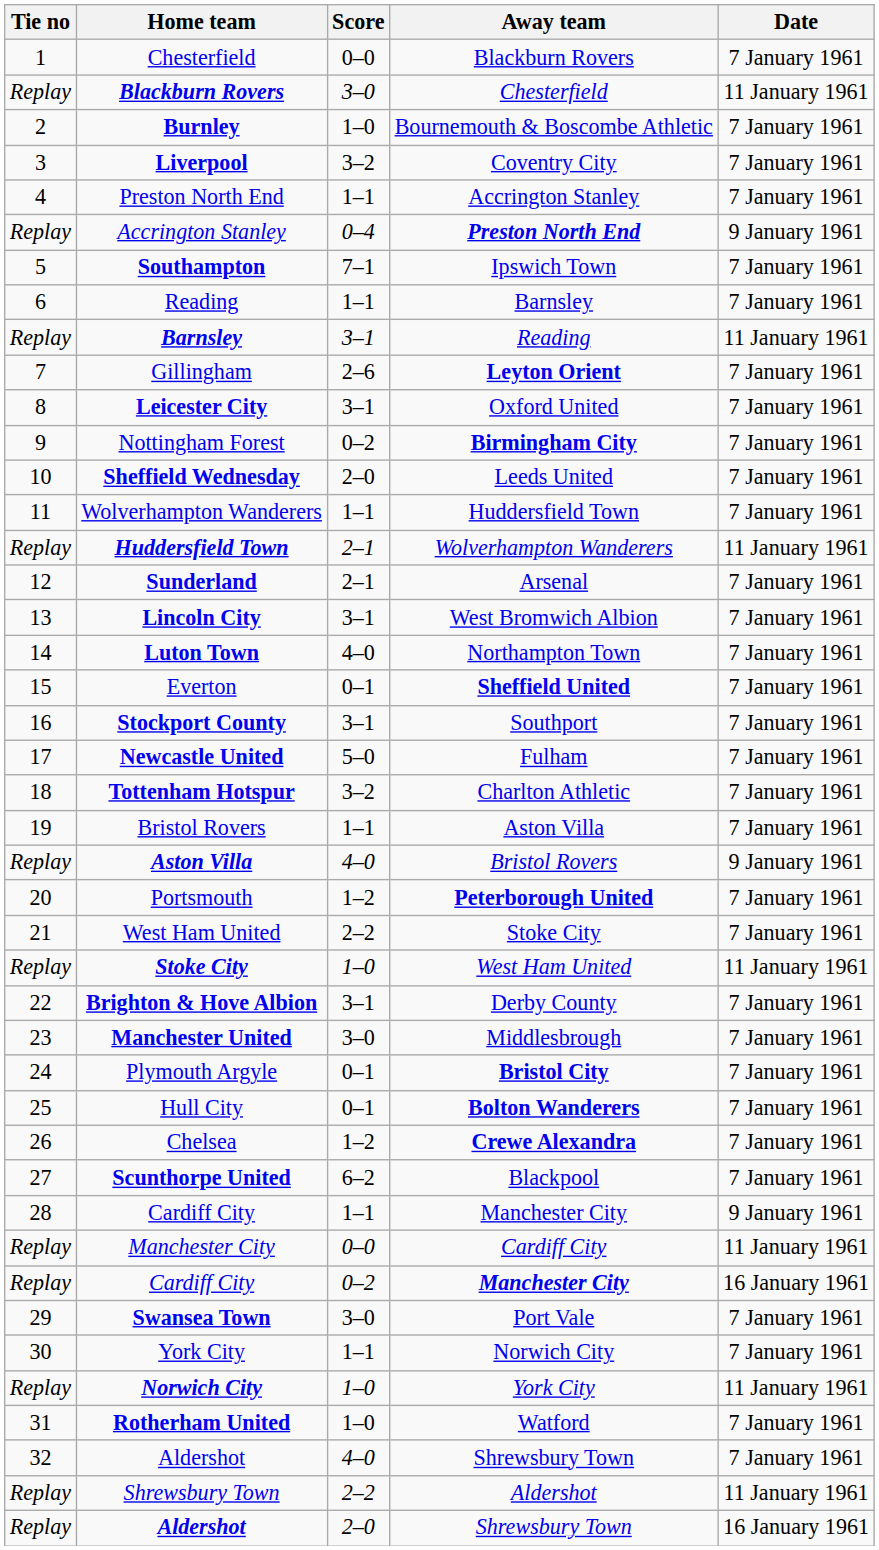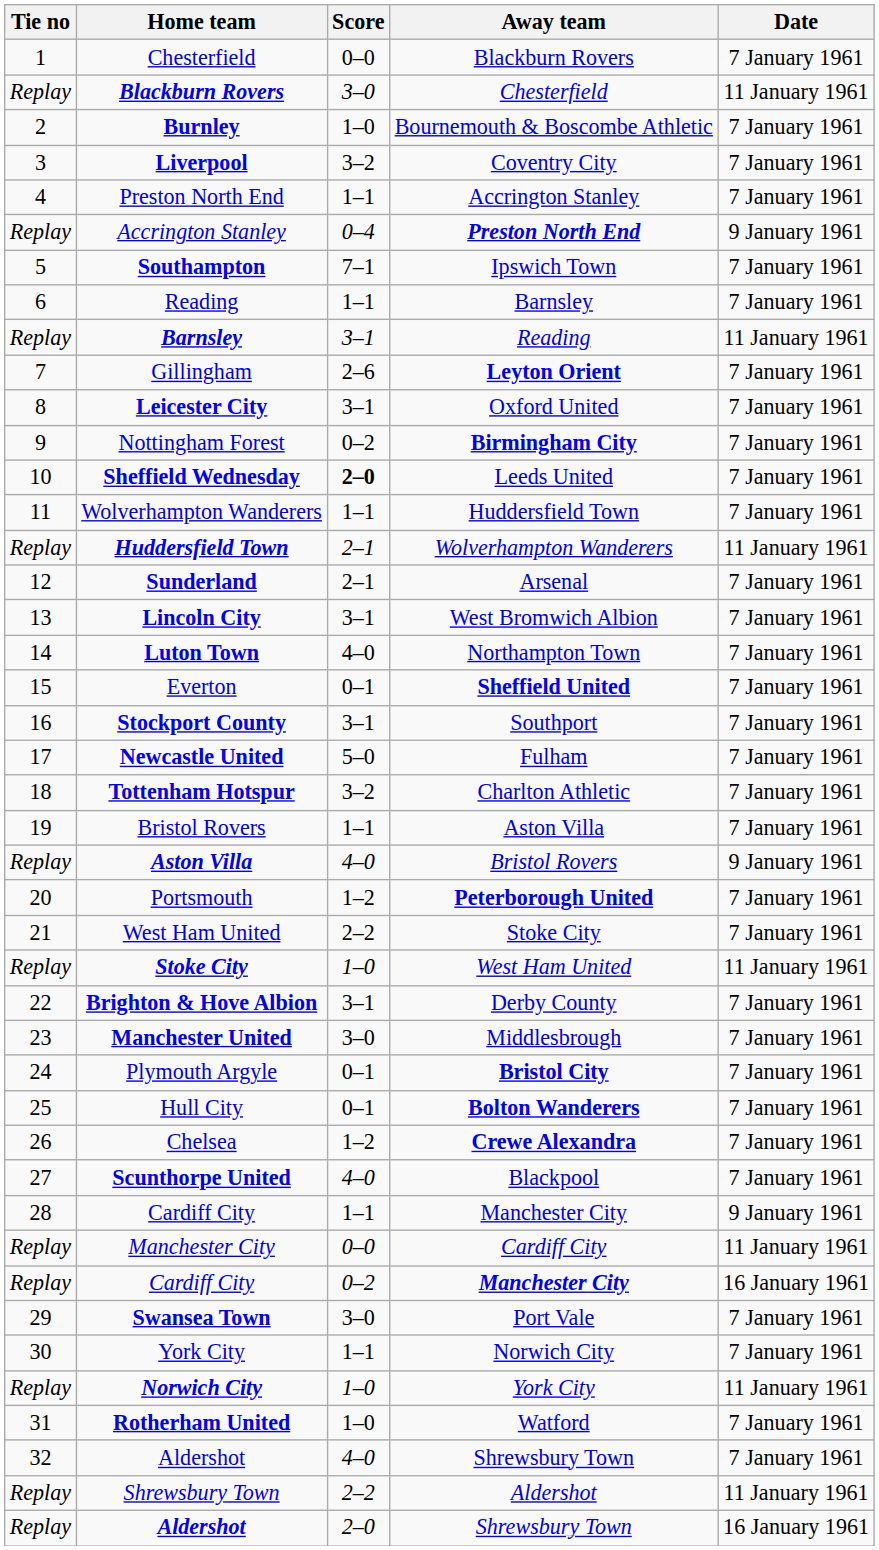Sheffield Wednesday | Score: normal -> bold
Scunthorpe United | Score: 6–2 -> 4–0
